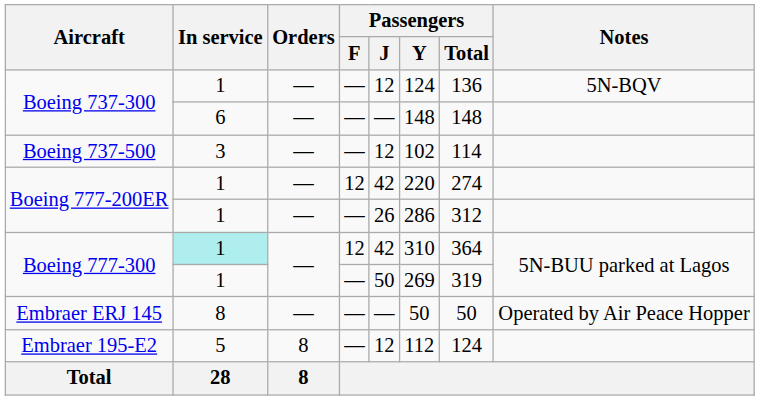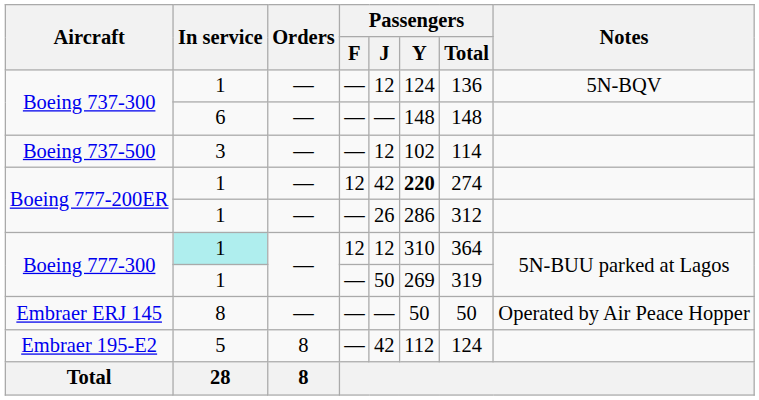Boeing 777-200ER / 12 | Passengers / Y: normal -> bold
Boeing 777-300 / 12 | Passengers / J: 42 -> 12
Embraer 195-E2 | Passengers / J: 12 -> 42
